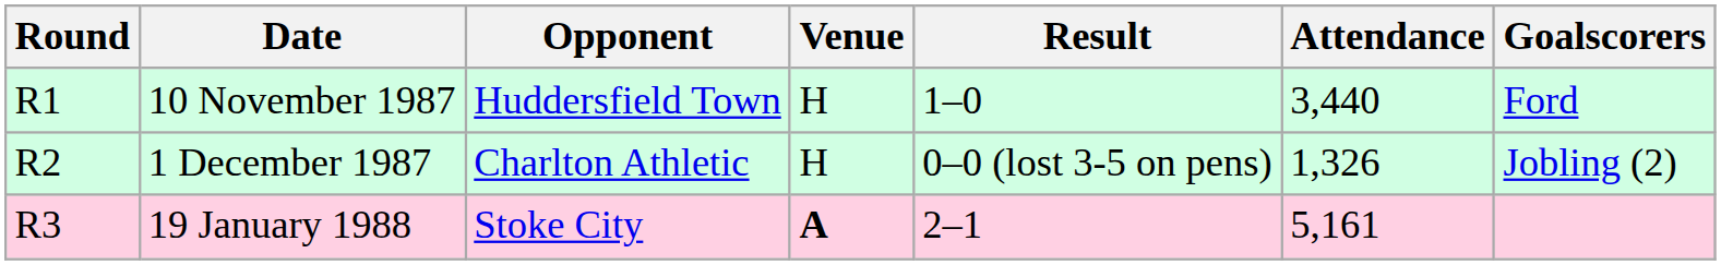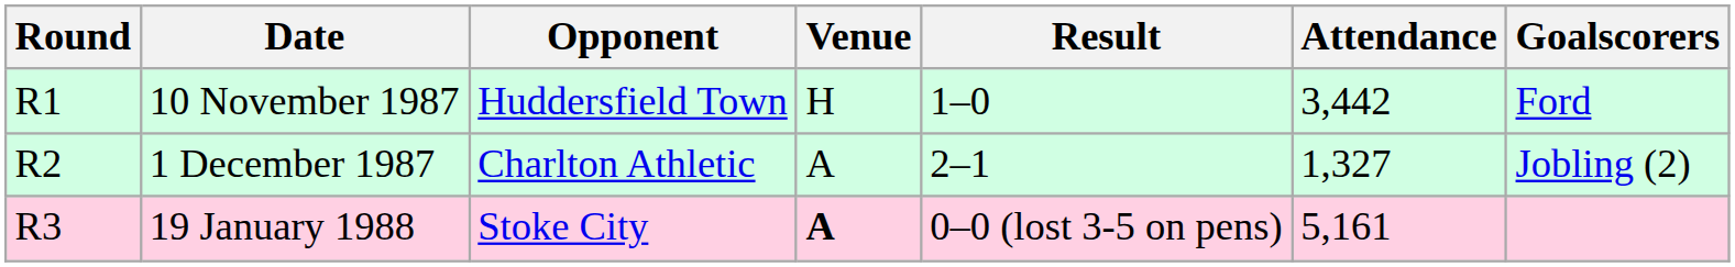10 November 1987 | Attendance: 3,440 -> 3,442
1 December 1987 | Venue: H -> A
1 December 1987 | Result: 0–0 (lost 3-5 on pens) -> 2–1
1 December 1987 | Attendance: 1,326 -> 1,327
19 January 1988 | Result: 2–1 -> 0–0 (lost 3-5 on pens)
